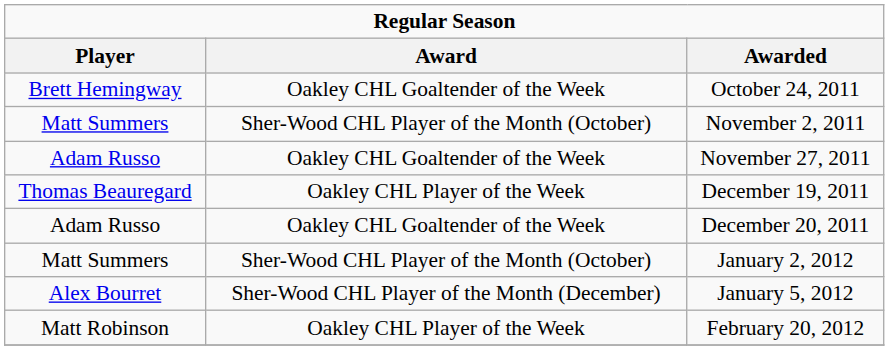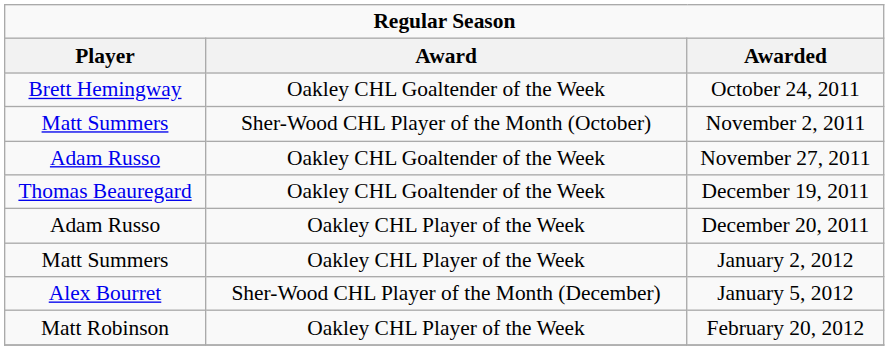December 19, 2011 | Award: Oakley CHL Player of the Week -> Oakley CHL Goaltender of the Week
December 20, 2011 | Award: Oakley CHL Goaltender of the Week -> Oakley CHL Player of the Week
January 2, 2012 | Award: Sher-Wood CHL Player of the Month (October) -> Oakley CHL Player of the Week
